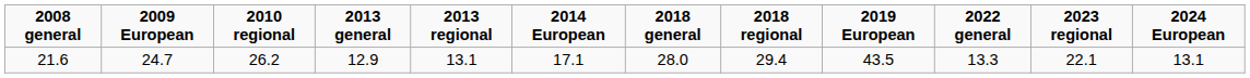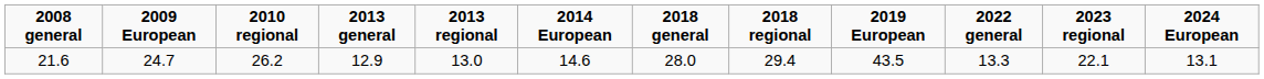21.6 | 2013 regional: 13.1 -> 13.0
21.6 | 2014 European: 17.1 -> 14.6
